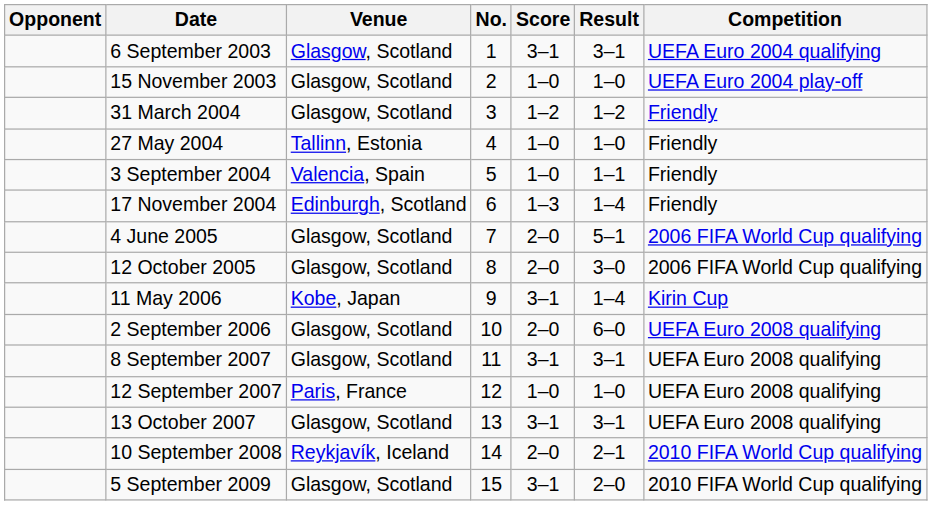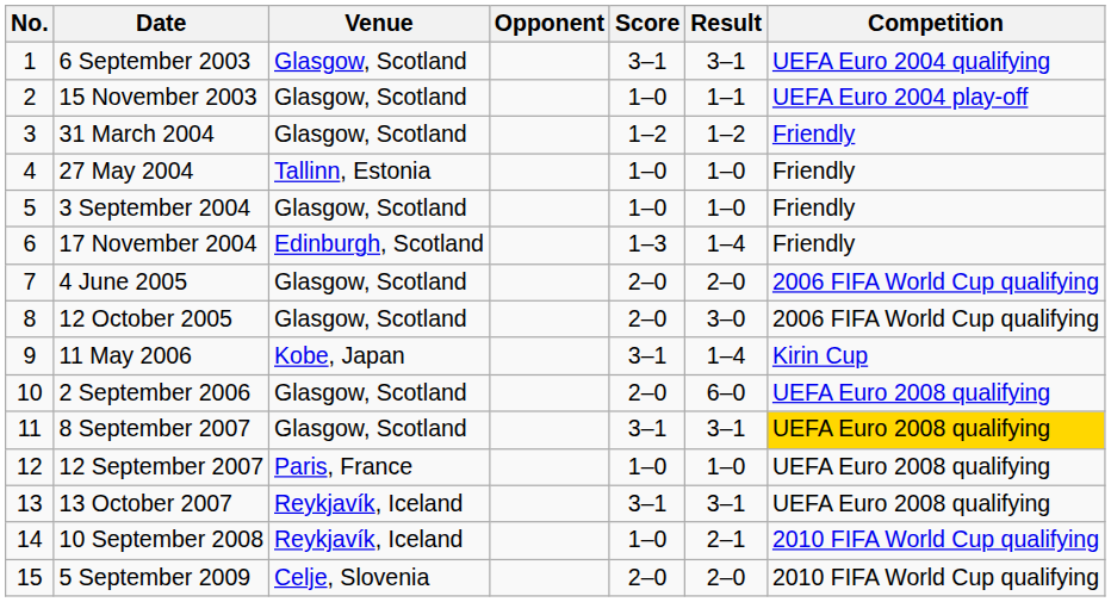columns swapped: No. <-> Opponent
15 November 2003 | Result: 1–0 -> 1–1
3 September 2004 | Venue: Valencia, Spain -> Glasgow, Scotland
3 September 2004 | Result: 1–1 -> 1–0
4 June 2005 | Result: 5–1 -> 2–0
8 September 2007 | Competition: no background -> gold background
13 October 2007 | Venue: Glasgow, Scotland -> Reykjavík, Iceland
10 September 2008 | Score: 2–0 -> 1–0
5 September 2009 | Venue: Glasgow, Scotland -> Celje, Slovenia
5 September 2009 | Score: 3–1 -> 2–0
